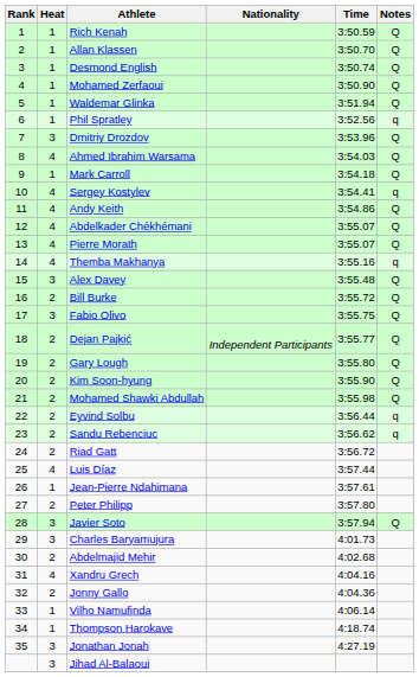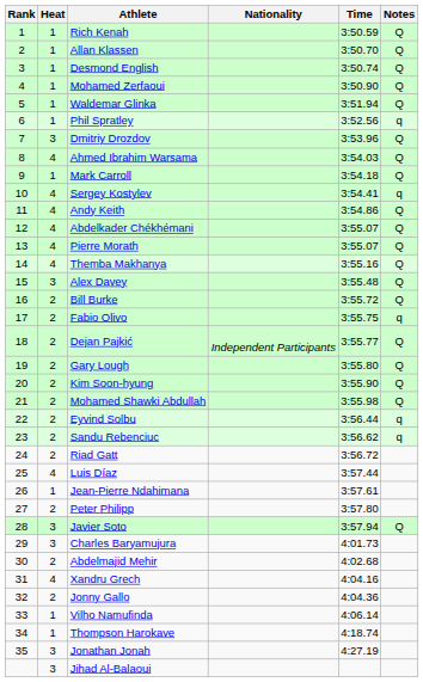Themba Makhanya | Notes: q -> Q
Fabio Olivo | Heat: 3 -> 2
Fabio Olivo | Notes: Q -> q
